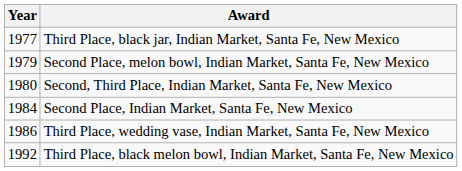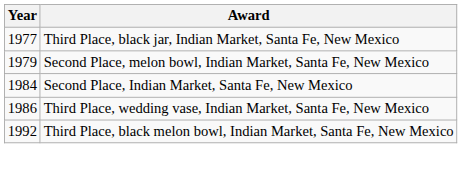- row: 1980 | Second, Third Place, Indian Market, Santa Fe, New Mexico
